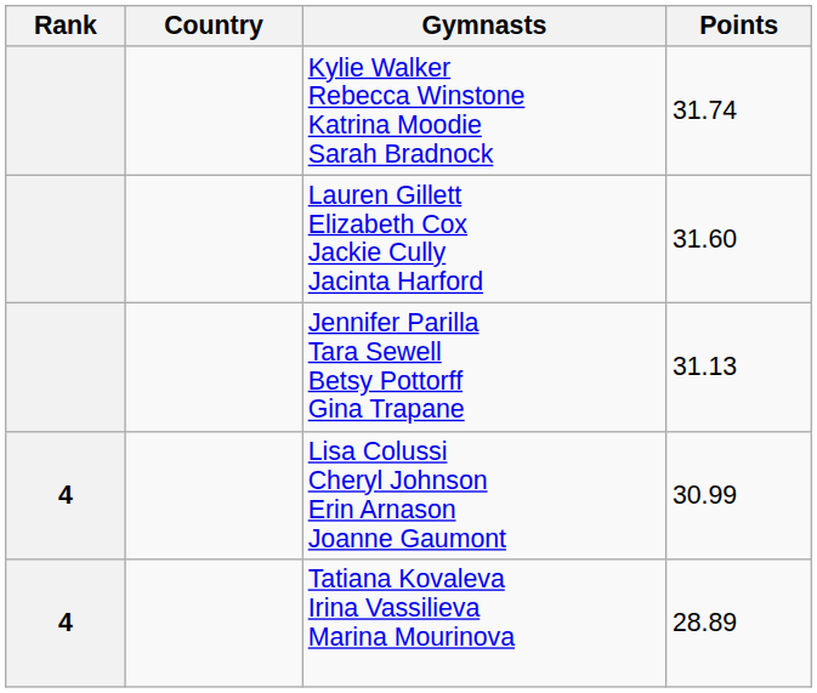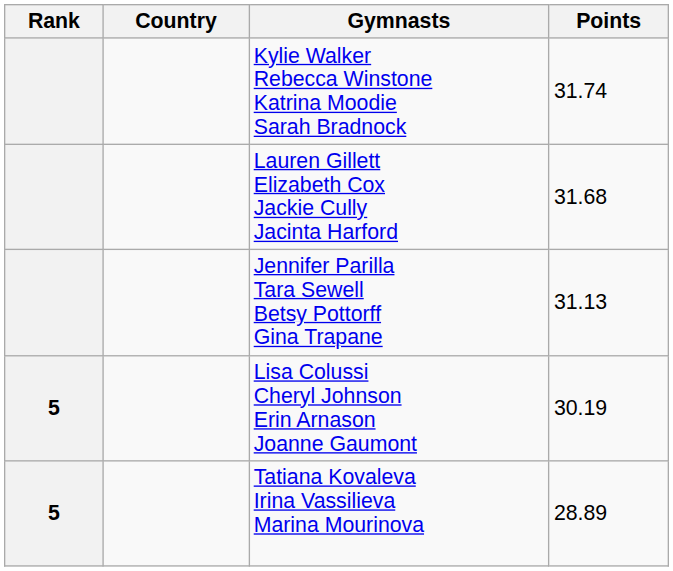Lauren Gillett Elizabeth Cox Jackie Cully Jacinta Harford | Points: 31.60 -> 31.68
Lisa Colussi Cheryl Johnson Erin Arnason Joanne Gaumont | Rank: 4 -> 5
Lisa Colussi Cheryl Johnson Erin Arnason Joanne Gaumont | Points: 30.99 -> 30.19
Tatiana Kovaleva Irina Vassilieva Marina Mourinova | Rank: 4 -> 5
